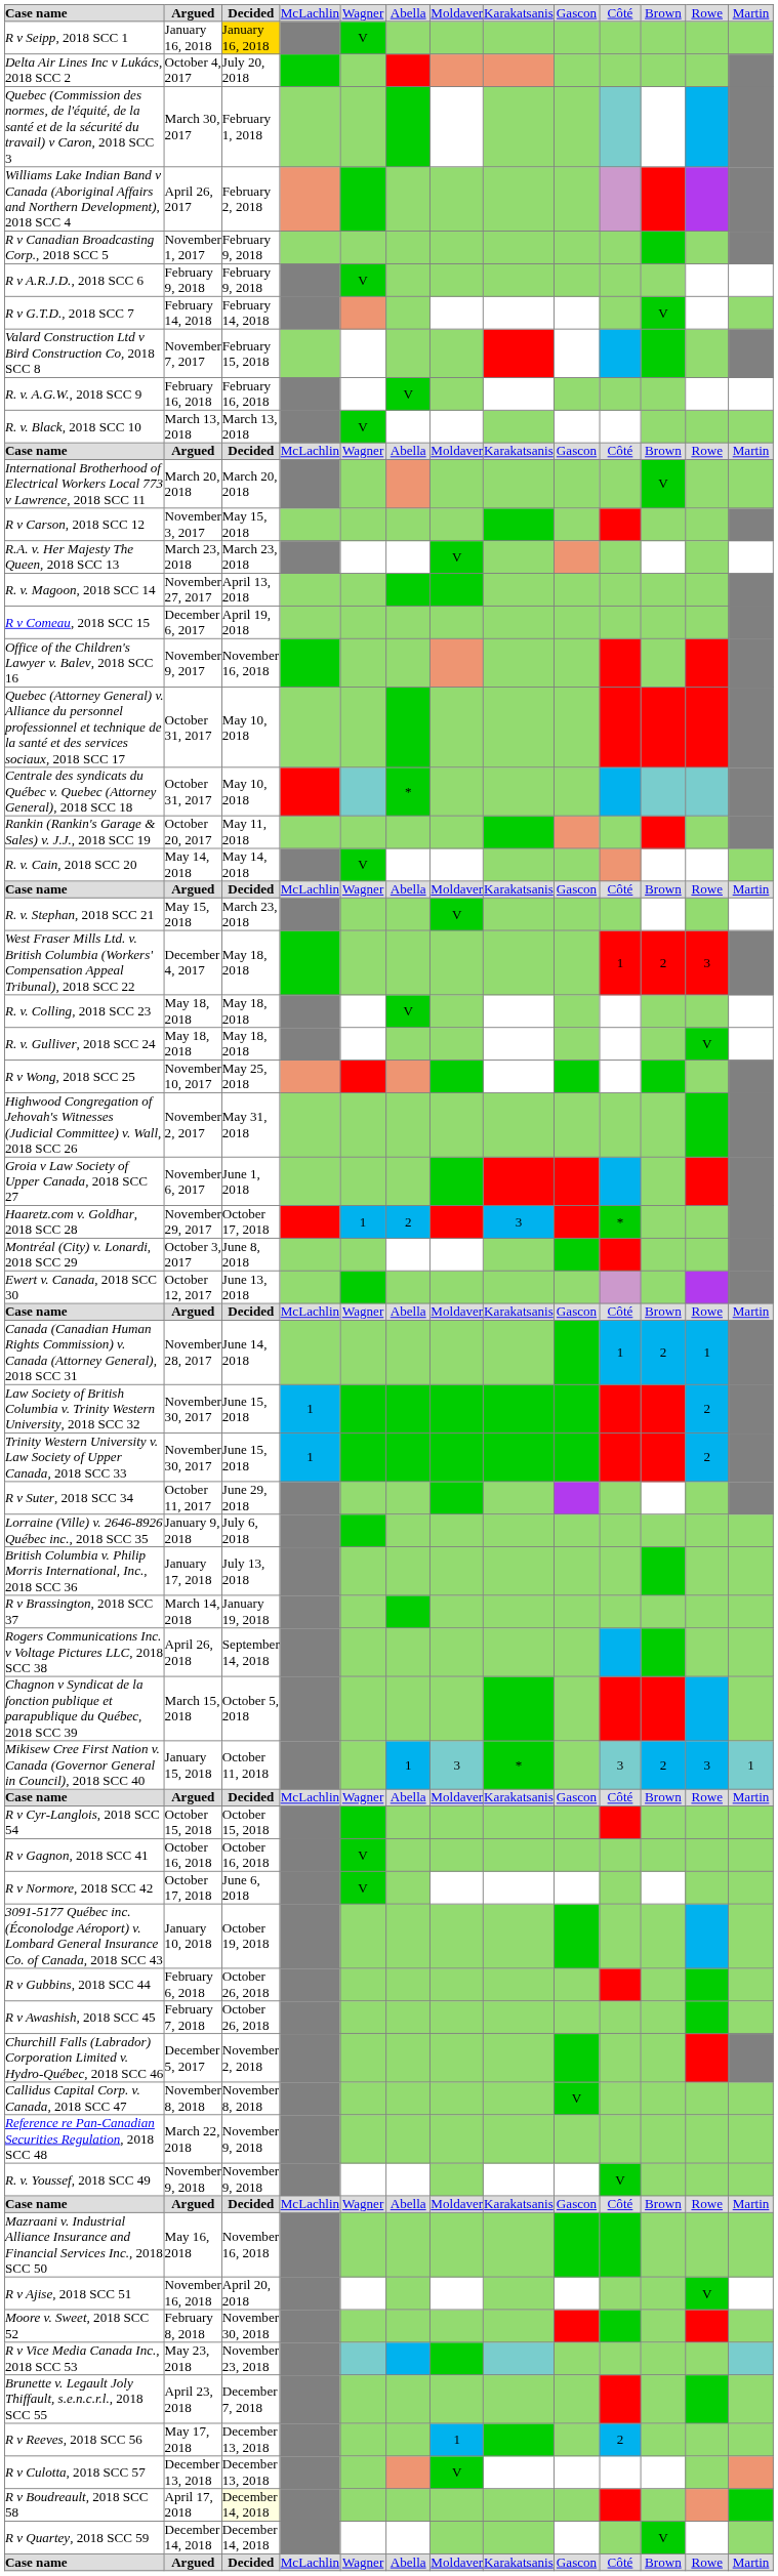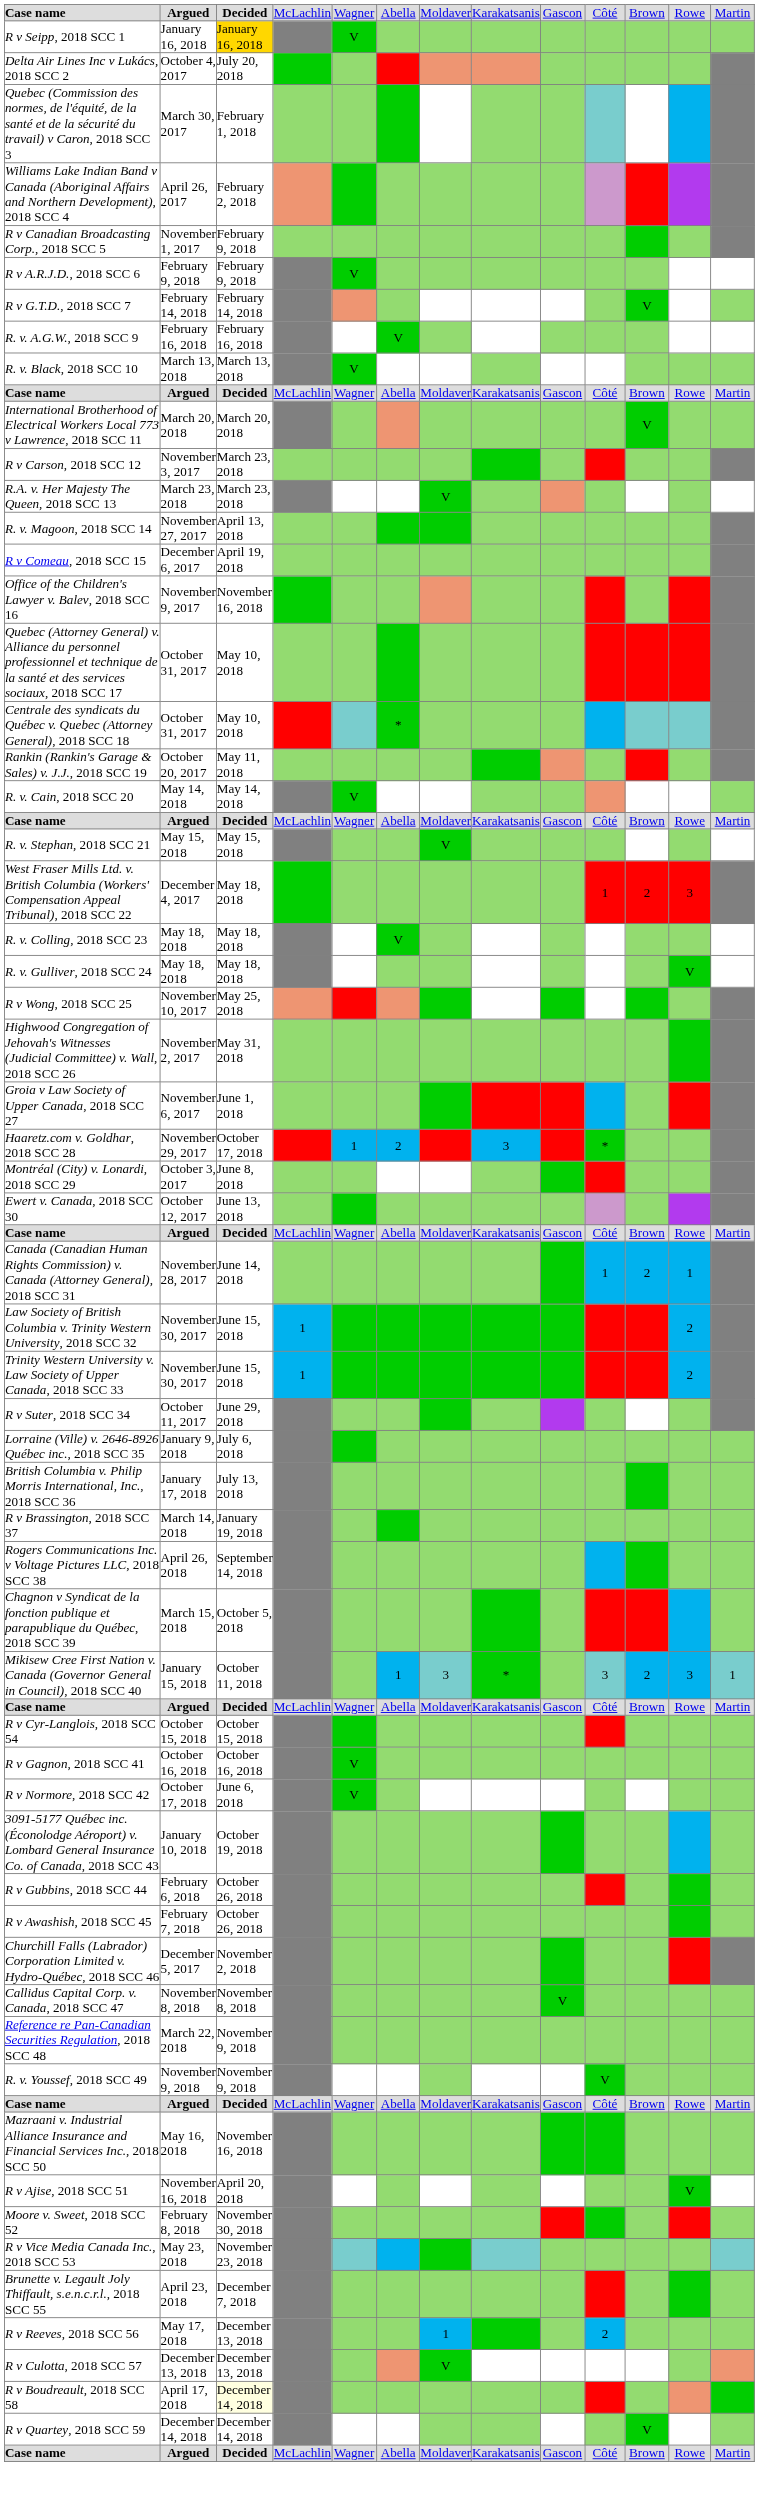- row: Valard Construction Ltd v Bird Construction Co, 2018 SCC 8 | November 7, 2017 | February 15, 2018
R v Carson, 2018 SCC 12 | column 3: May 15, 2018 -> March 23, 2018
R. v. Stephan, 2018 SCC 21 | column 3: March 23, 2018 -> May 15, 2018
